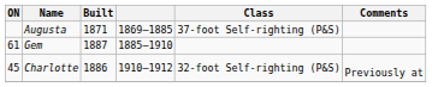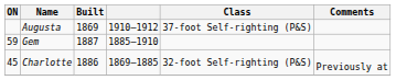Augusta | Built: 1871 -> 1869
Augusta | column 4: 1869–1885 -> 1910–1912
Gem | ON: 61 -> 59
Charlotte | column 4: 1910–1912 -> 1869–1885
